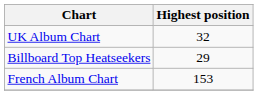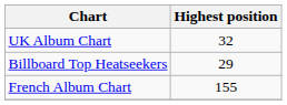French Album Chart | Highest position: 153 -> 155
